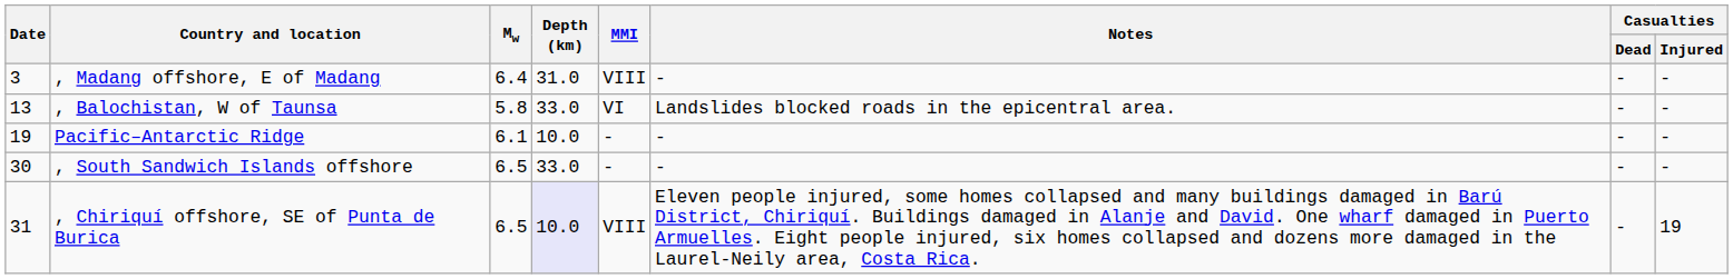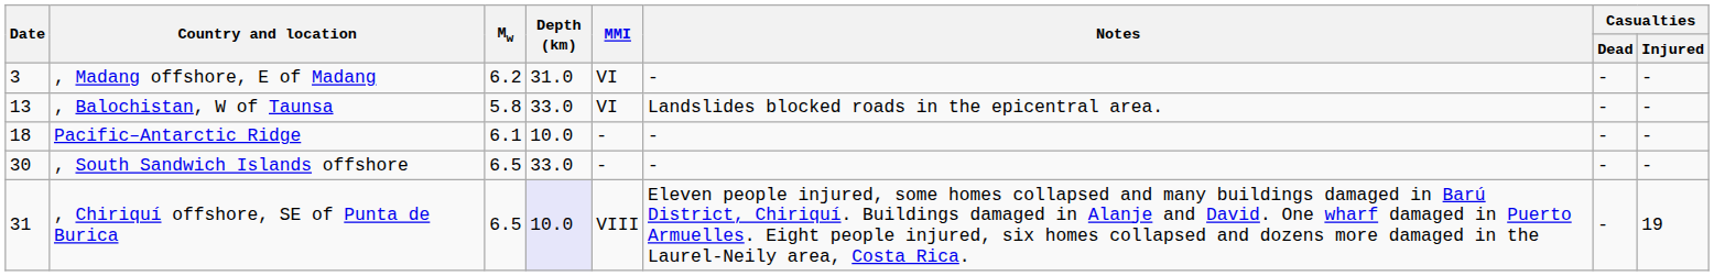, Madang offshore, E of Madang | Mw: 6.4 -> 6.2
, Madang offshore, E of Madang | MMI: VIII -> VI
Pacific–Antarctic Ridge | Date: 19 -> 18
